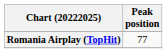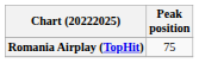Romania Airplay (TopHit) | Peak position: 77 -> 75
